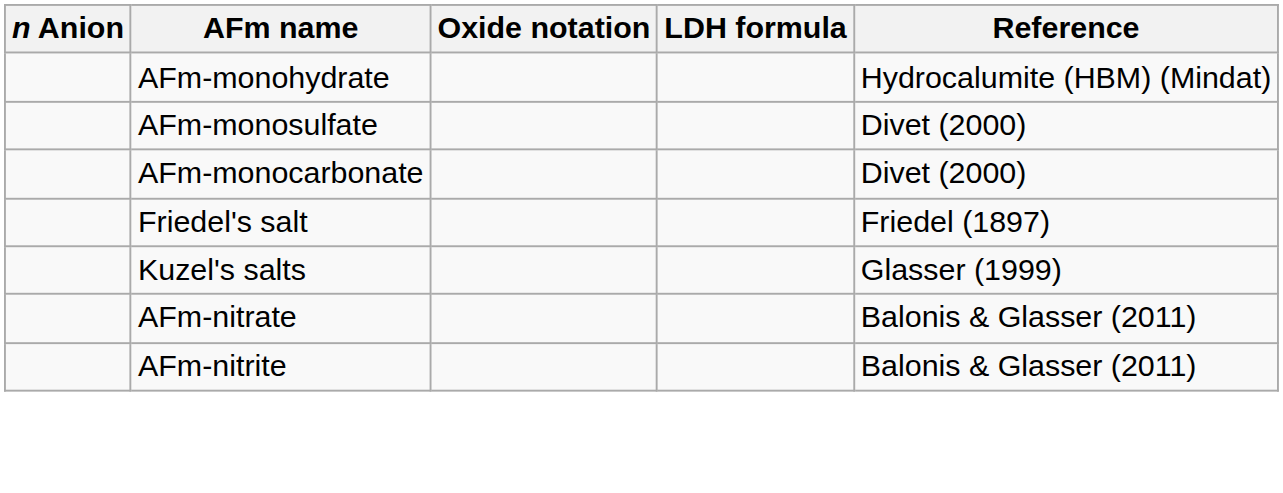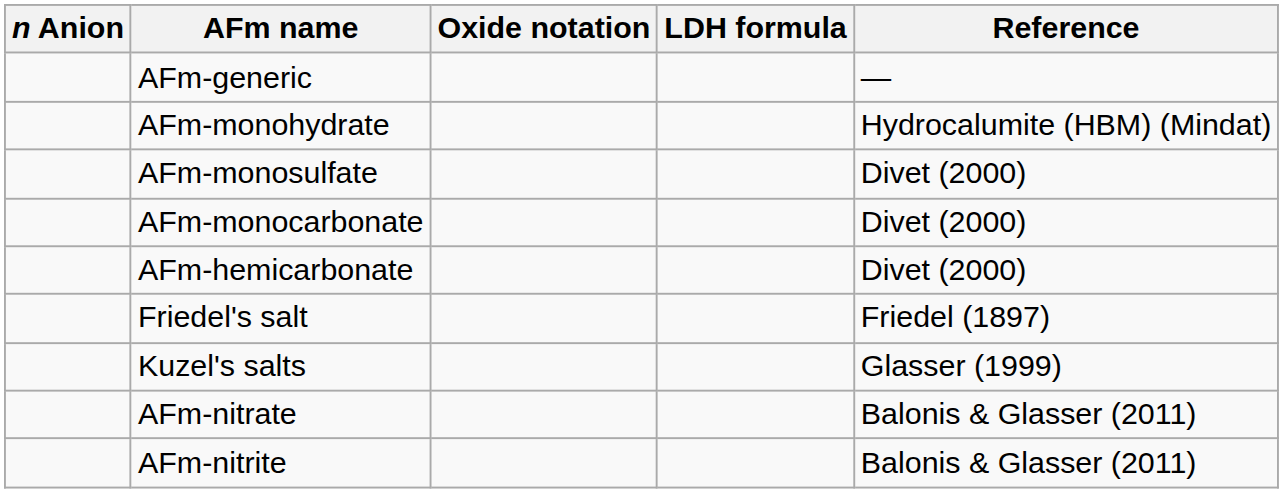+ row: AFm-generic | —
+ row: AFm-hemicarbonate | Divet (2000)
